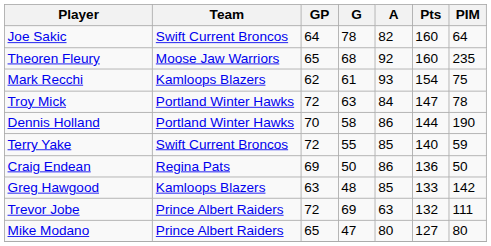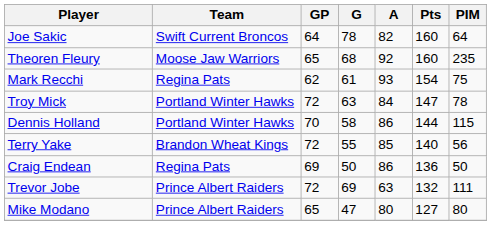Mark Recchi | Team: Kamloops Blazers -> Regina Pats
Dennis Holland | PIM: 190 -> 115
Terry Yake | Team: Swift Current Broncos -> Brandon Wheat Kings
Terry Yake | PIM: 59 -> 56
- row: Greg Hawgood | Kamloops Blazers | 63 | 48 | 85 | 133 | 142
